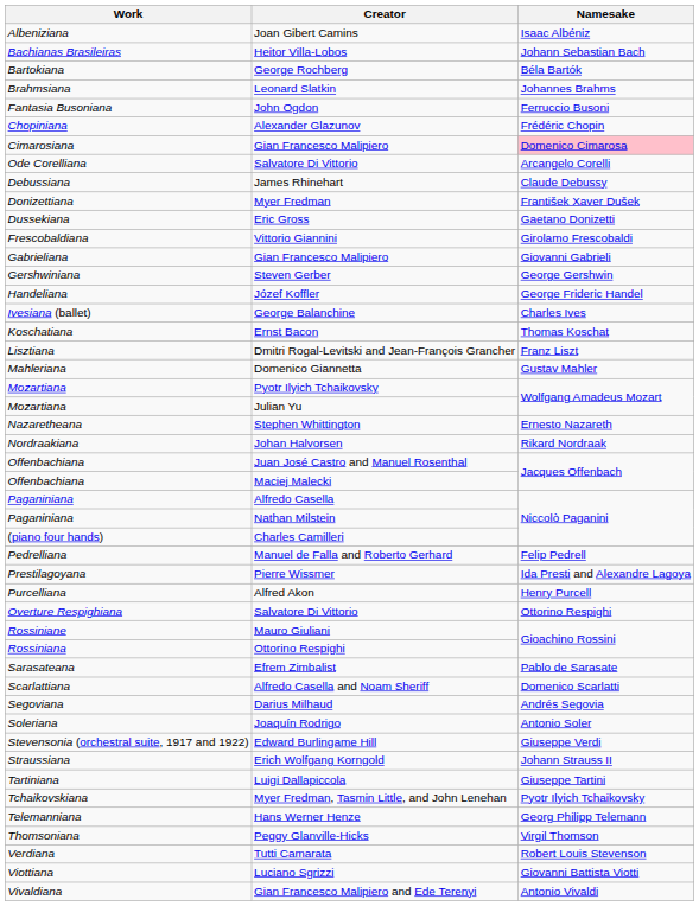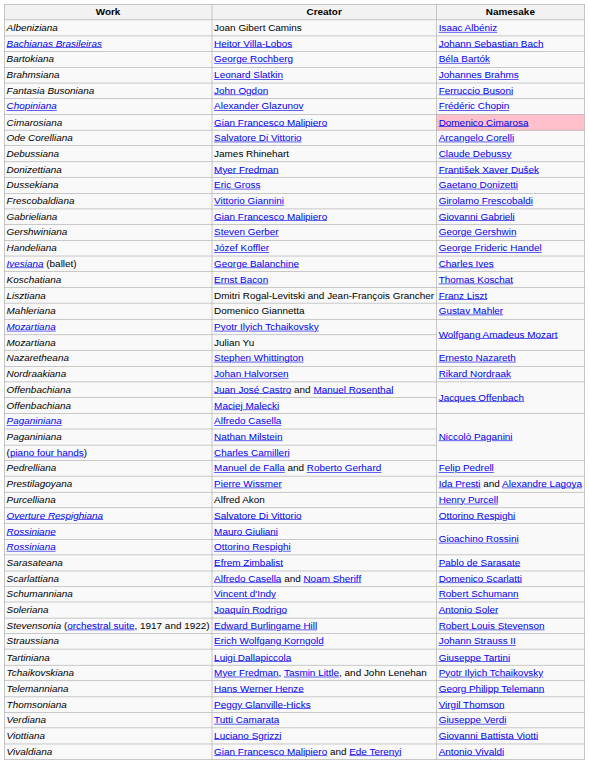+ row: Schumanniana | Vincent d'Indy | Robert Schumann
- row: Segoviana | Darius Milhaud | Andrés Segovia
Edward Burlingame Hill | Namesake: Giuseppe Verdi -> Robert Louis Stevenson
Tutti Camarata | Namesake: Robert Louis Stevenson -> Giuseppe Verdi
